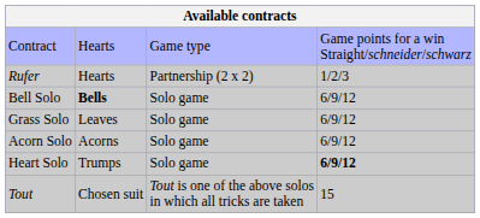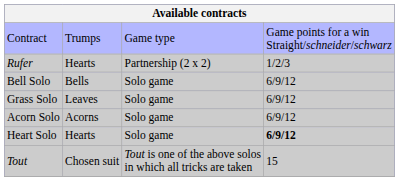Contract | column 2: Hearts -> Trumps
Bell Solo | column 2: bold -> normal
Heart Solo | column 2: Trumps -> Hearts
